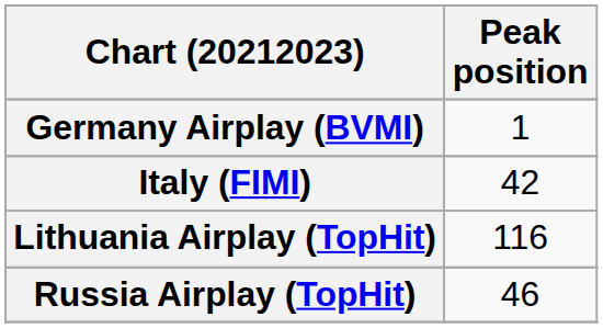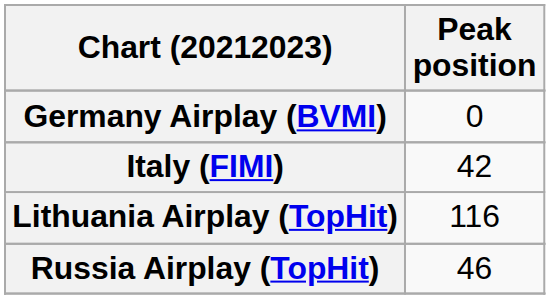Germany Airplay (BVMI) | Peak position: 1 -> 0
